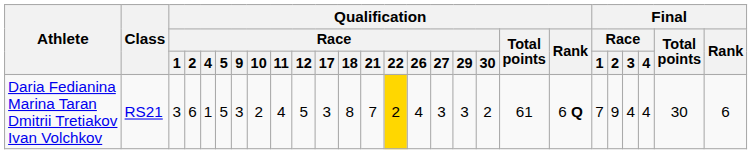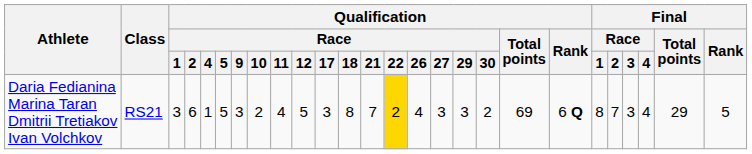Daria Fedianina Marina Taran Dmitrii Tretiakov Ivan Volchkov | Qualification / Total points: 61 -> 69
Daria Fedianina Marina Taran Dmitrii Tretiakov Ivan Volchkov | Final / Race / 1: 7 -> 8
Daria Fedianina Marina Taran Dmitrii Tretiakov Ivan Volchkov | Final / Race / 2: 9 -> 7
Daria Fedianina Marina Taran Dmitrii Tretiakov Ivan Volchkov | Final / Race / 3: 4 -> 3
Daria Fedianina Marina Taran Dmitrii Tretiakov Ivan Volchkov | Final / Total points: 30 -> 29
Daria Fedianina Marina Taran Dmitrii Tretiakov Ivan Volchkov | Final / Rank: 6 -> 5
